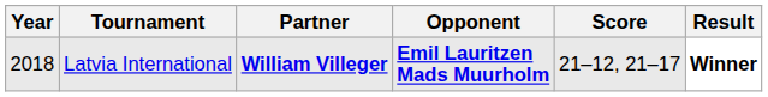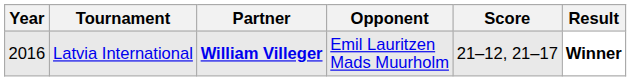Latvia International | Year: 2018 -> 2016
Latvia International | Opponent: bold -> normal
